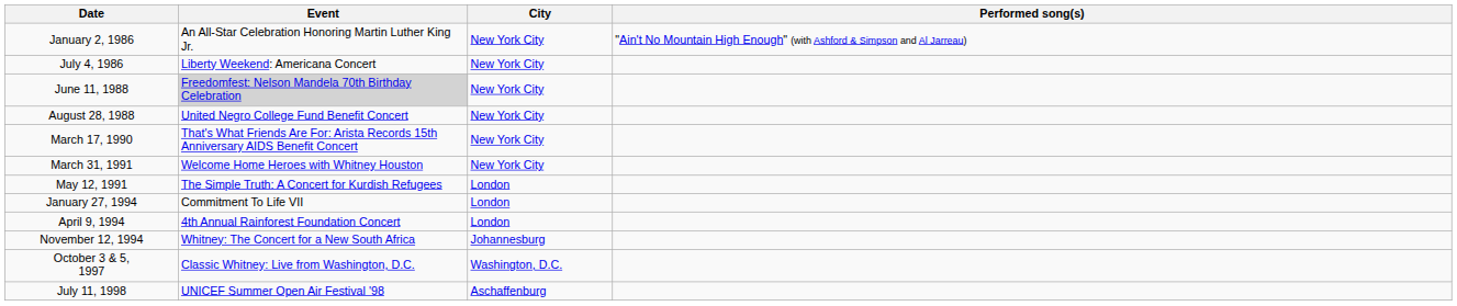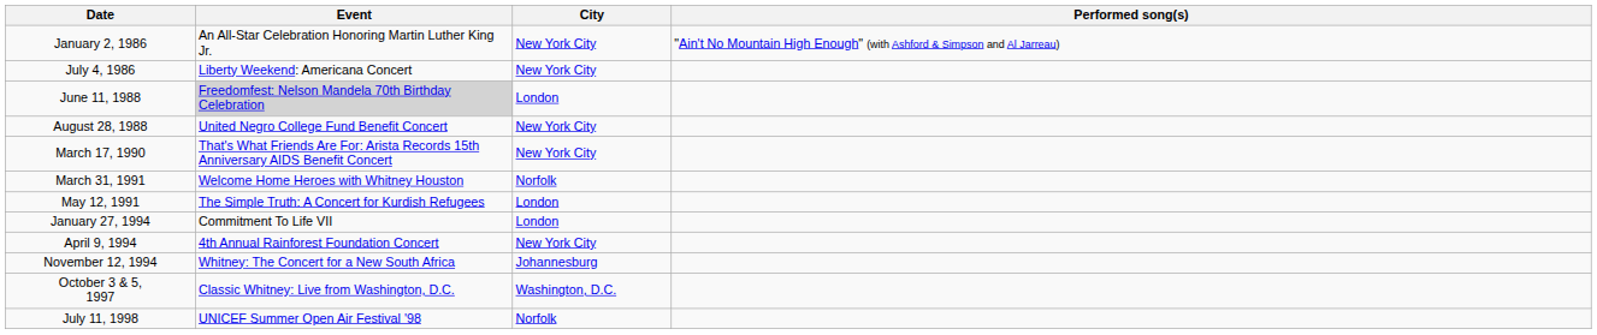June 11, 1988 | City: New York City -> London
March 31, 1991 | City: New York City -> Norfolk
April 9, 1994 | City: London -> New York City
July 11, 1998 | City: Aschaffenburg -> Norfolk
